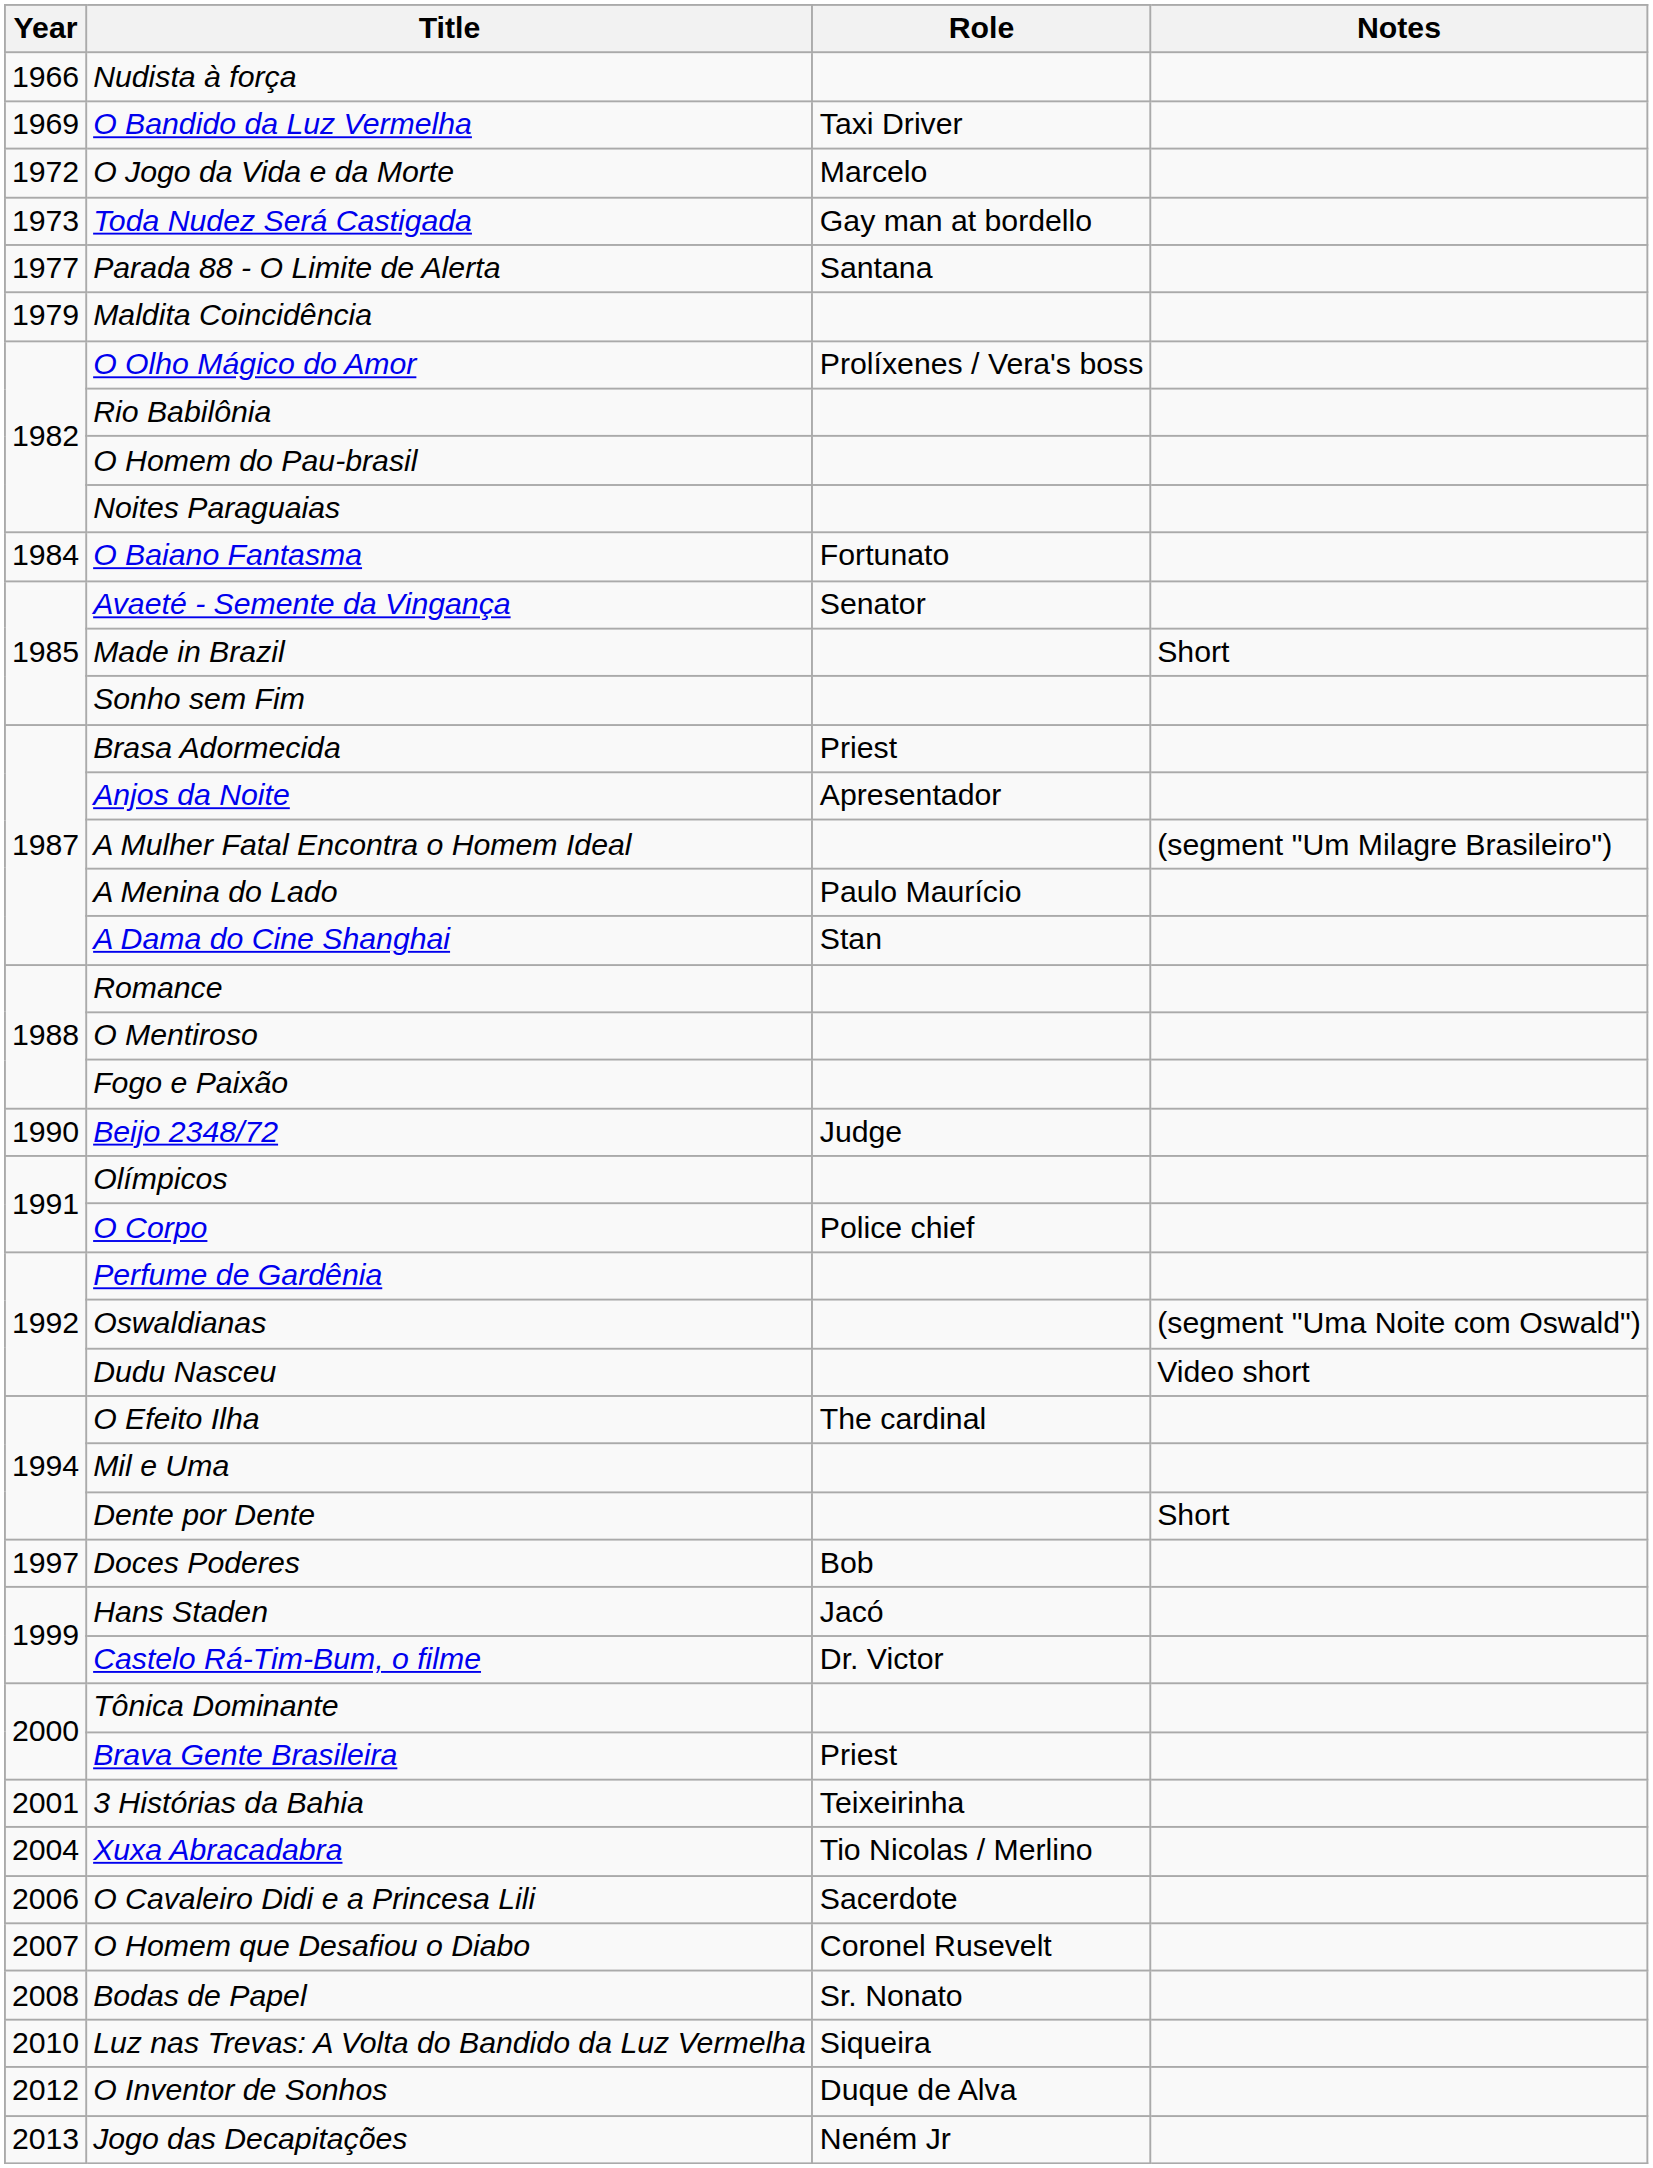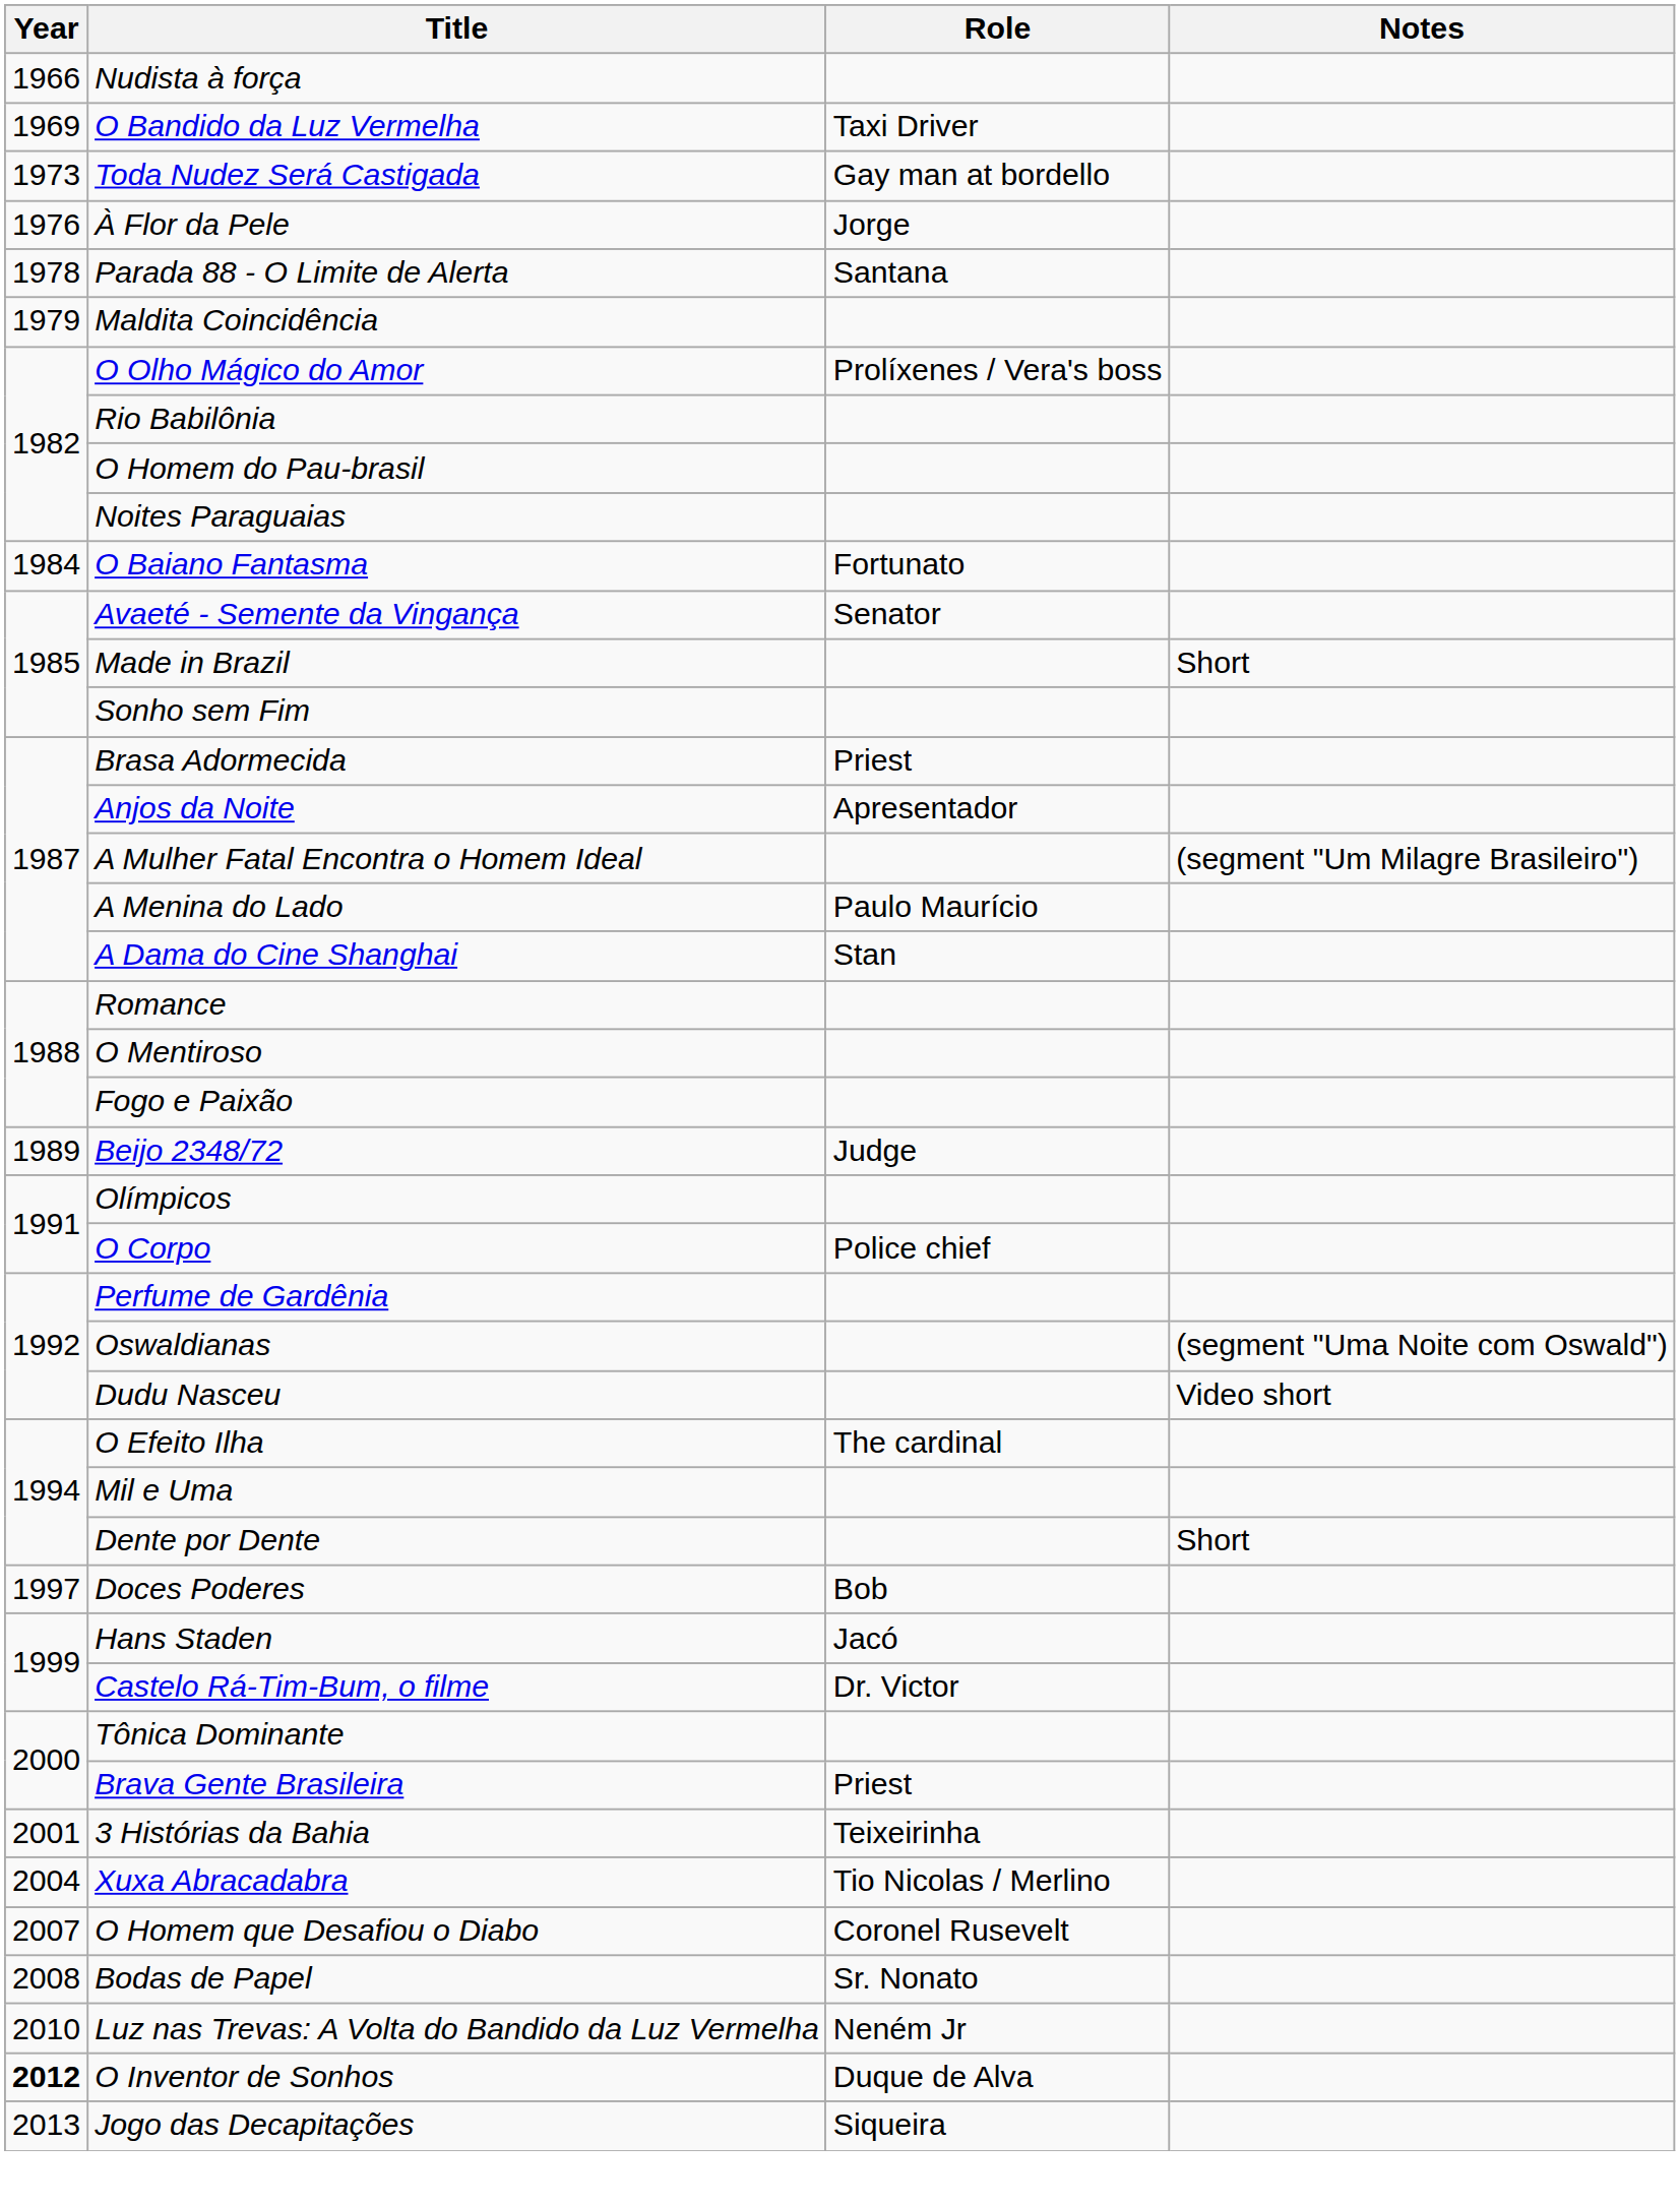- row: 1972 | O Jogo da Vida e da Morte | Marcelo
+ row: 1976 | À Flor da Pele | Jorge
Parada 88 - O Limite de Alerta | Year: 1977 -> 1978
Beijo 2348/72 | Year: 1990 -> 1989
- row: 2006 | O Cavaleiro Didi e a Princesa Lili | Sacerdote
Luz nas Trevas: A Volta do Bandido da Luz Vermelha | Role: Siqueira -> Neném Jr
O Inventor de Sonhos | Year: normal -> bold
Jogo das Decapitações | Role: Neném Jr -> Siqueira
